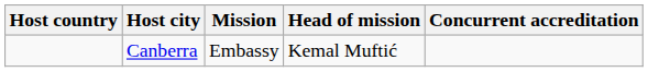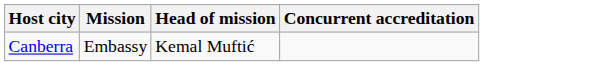- column: Host country
